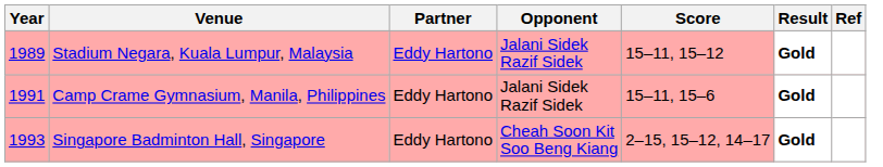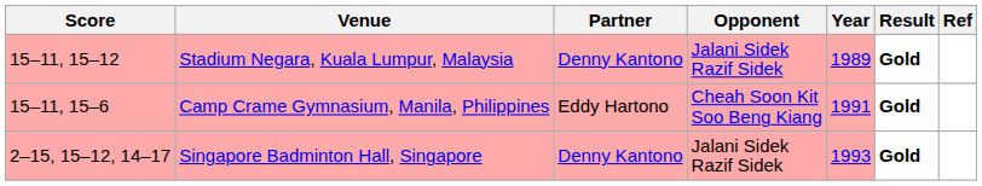columns swapped: Year <-> Score
Stadium Negara, Kuala Lumpur, Malaysia | Partner: Eddy Hartono -> Denny Kantono
Camp Crame Gymnasium, Manila, Philippines | Opponent: Jalani Sidek Razif Sidek -> Cheah Soon Kit Soo Beng Kiang
Singapore Badminton Hall, Singapore | Partner: Eddy Hartono -> Denny Kantono
Singapore Badminton Hall, Singapore | Opponent: Cheah Soon Kit Soo Beng Kiang -> Jalani Sidek Razif Sidek
